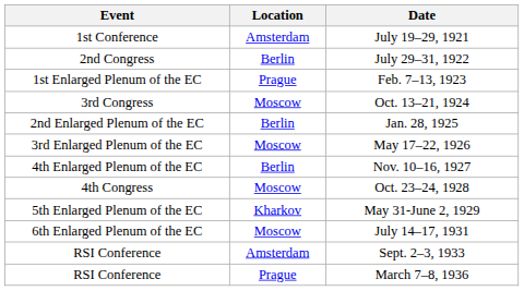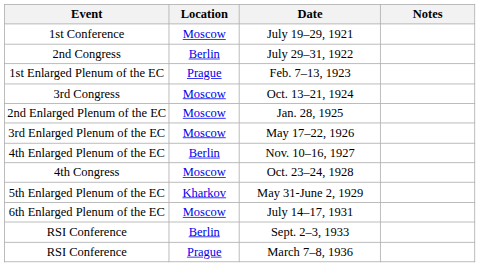+ column: Notes
July 19–29, 1921 | Location: Amsterdam -> Moscow
Jan. 28, 1925 | Location: Berlin -> Moscow
Sept. 2–3, 1933 | Location: Amsterdam -> Berlin
